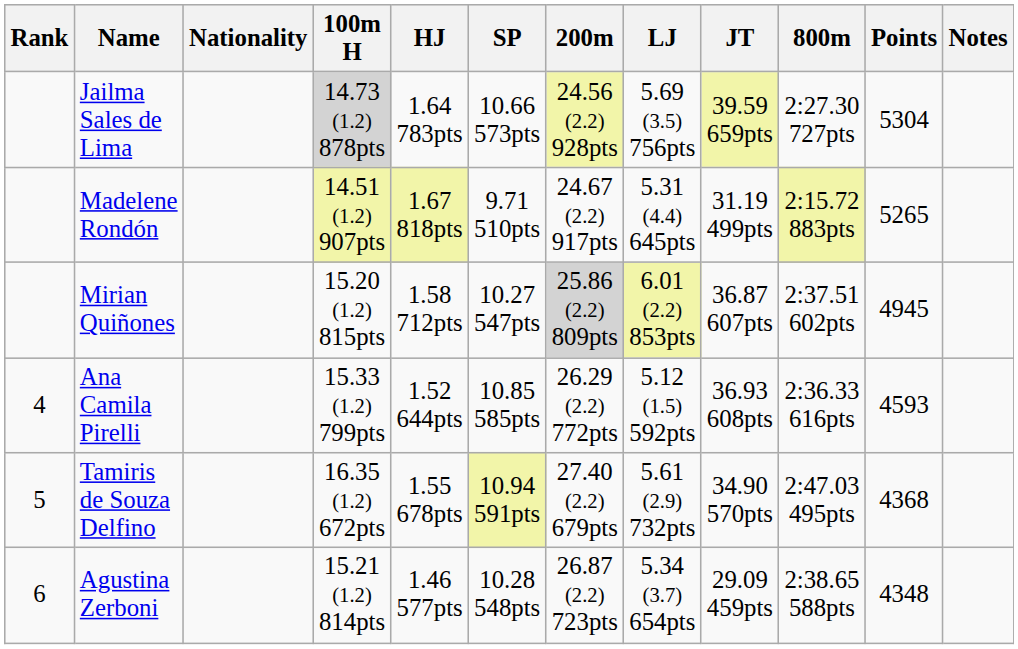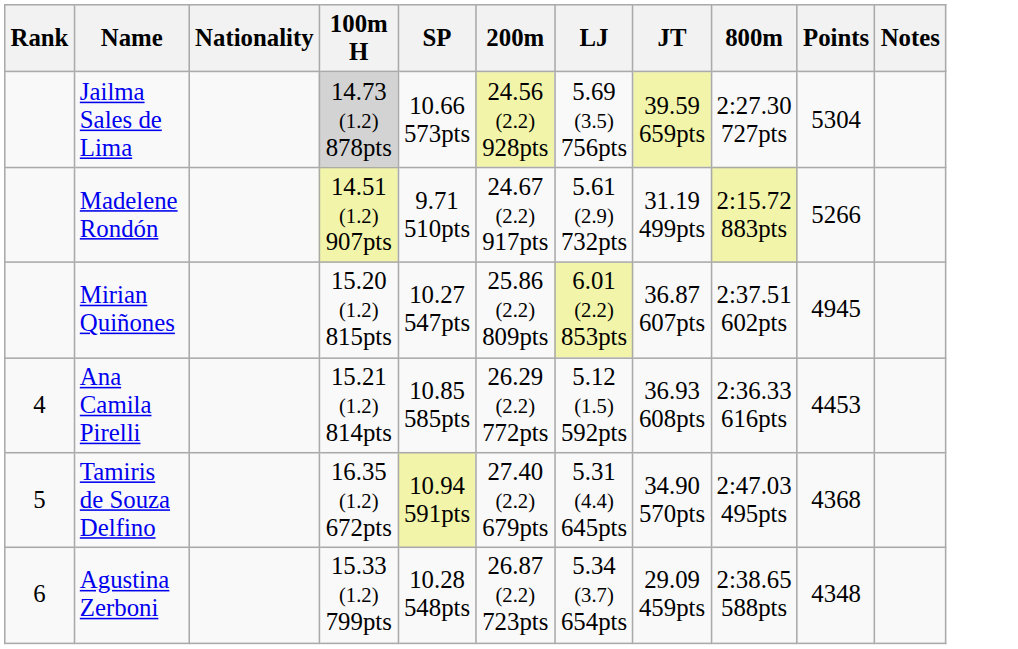- column: HJ | 1.64 783pts | 1.67 818pts | 1.58 712pts | 1.52 644pts | 1.55 678pts | 1.46 577pts
Madelene Rondón | LJ: 5.31 (4.4) 645pts -> 5.61 (2.9) 732pts
Madelene Rondón | Points: 5265 -> 5266
Mirian Quiñones | 200m: lightgrey background -> no background
Ana Camila Pirelli | 100m H: 15.33 (1.2) 799pts -> 15.21 (1.2) 814pts
Ana Camila Pirelli | Points: 4593 -> 4453
Tamiris de Souza Delfino | LJ: 5.61 (2.9) 732pts -> 5.31 (4.4) 645pts
Agustina Zerboni | 100m H: 15.21 (1.2) 814pts -> 15.33 (1.2) 799pts
